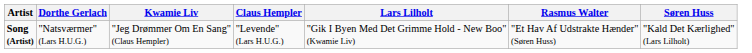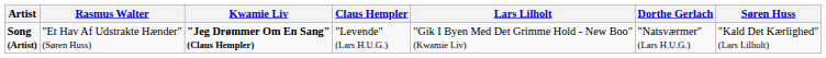columns swapped: Rasmus Walter <-> Dorthe Gerlach
Song (Artist) | Kwamie Liv: normal -> bold
